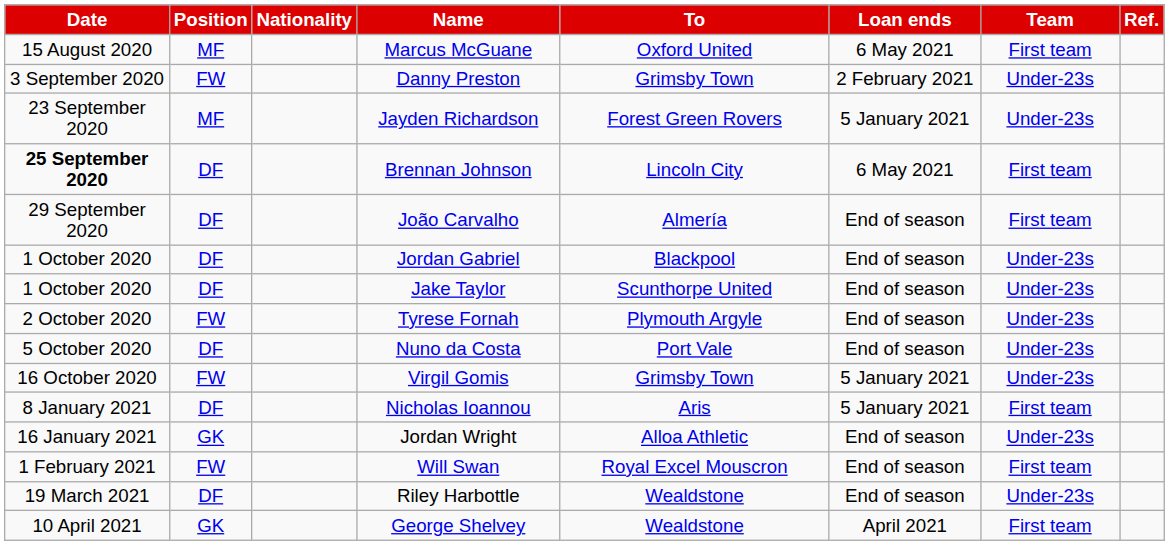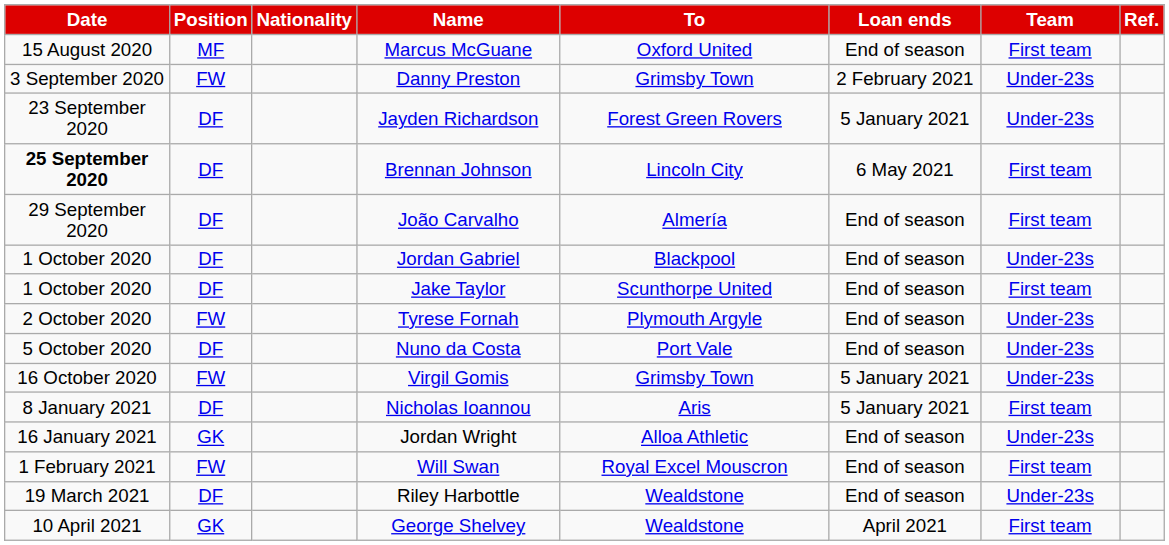Marcus McGuane | Loan ends: 6 May 2021 -> End of season
Jayden Richardson | Position: MF -> DF
Jake Taylor | Team: Under-23s -> First team
